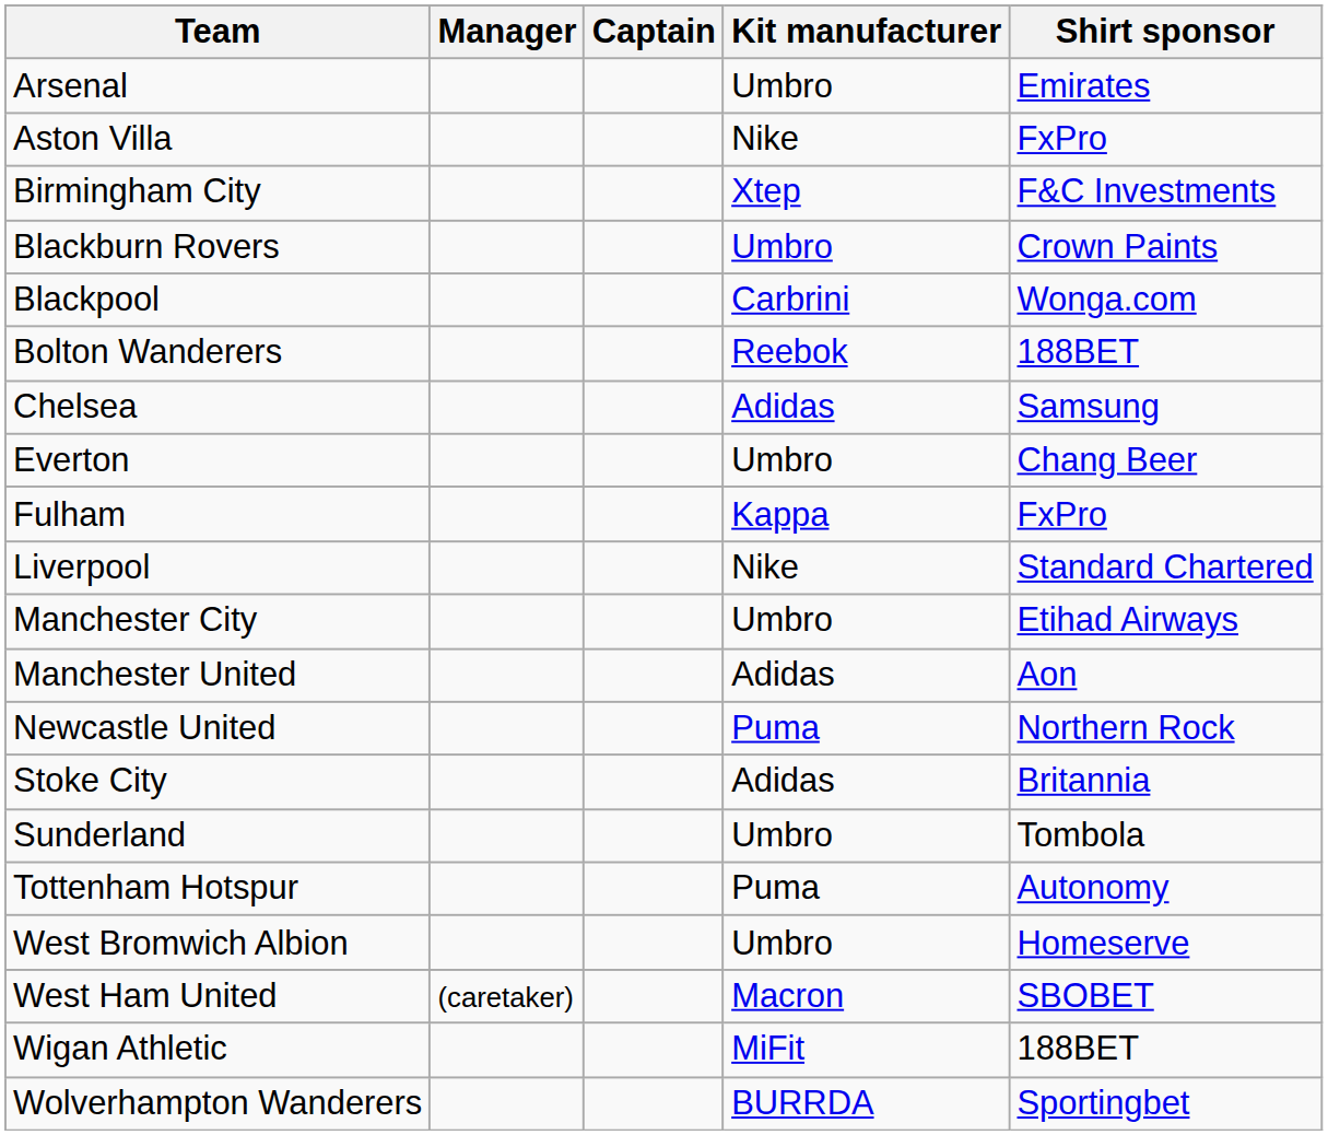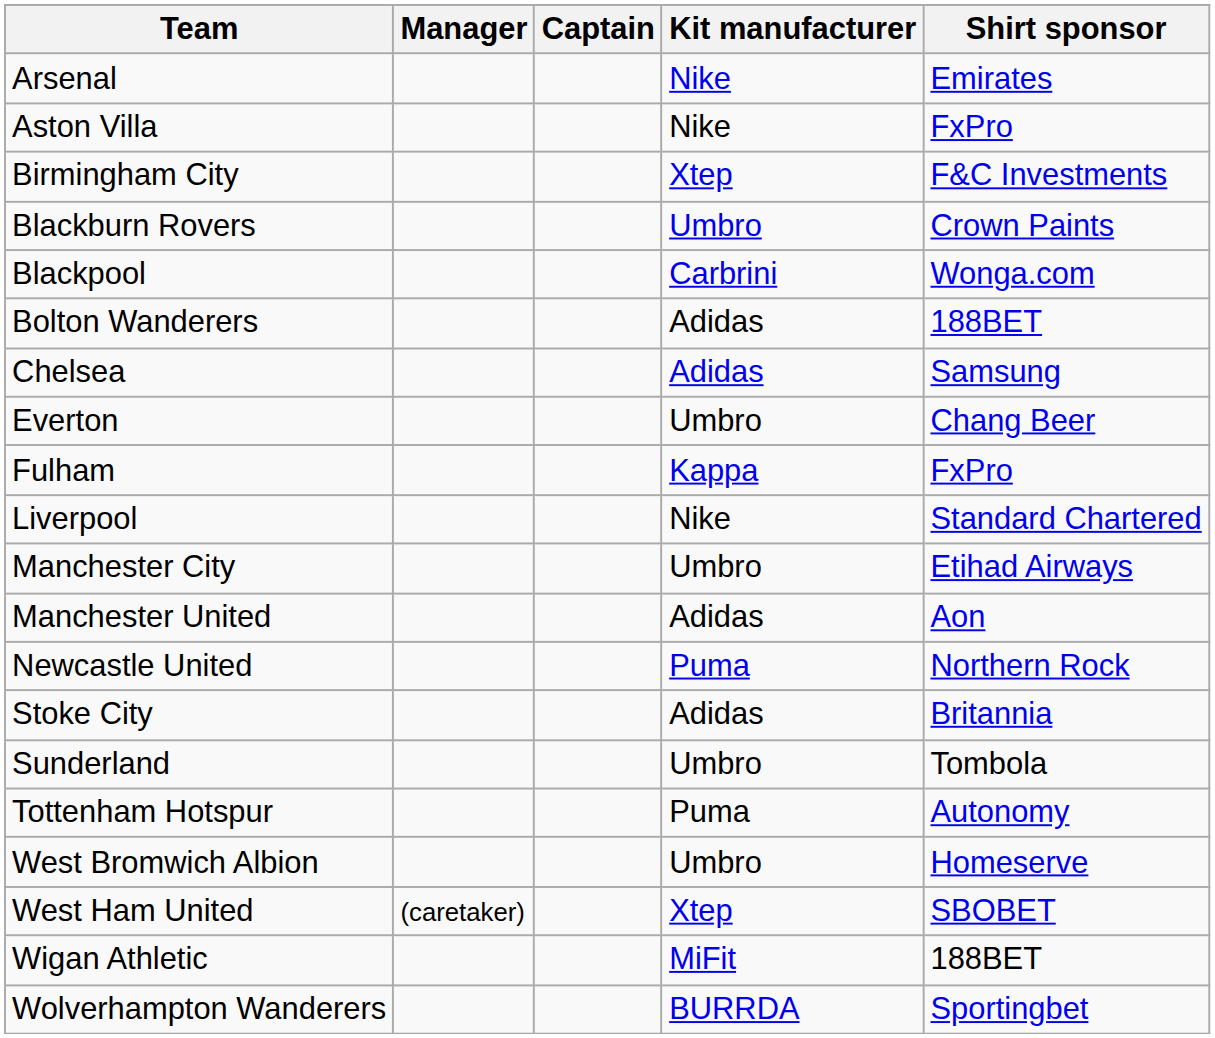Arsenal | Kit manufacturer: Umbro -> Nike
Bolton Wanderers | Kit manufacturer: Reebok -> Adidas
West Ham United | Kit manufacturer: Macron -> Xtep
